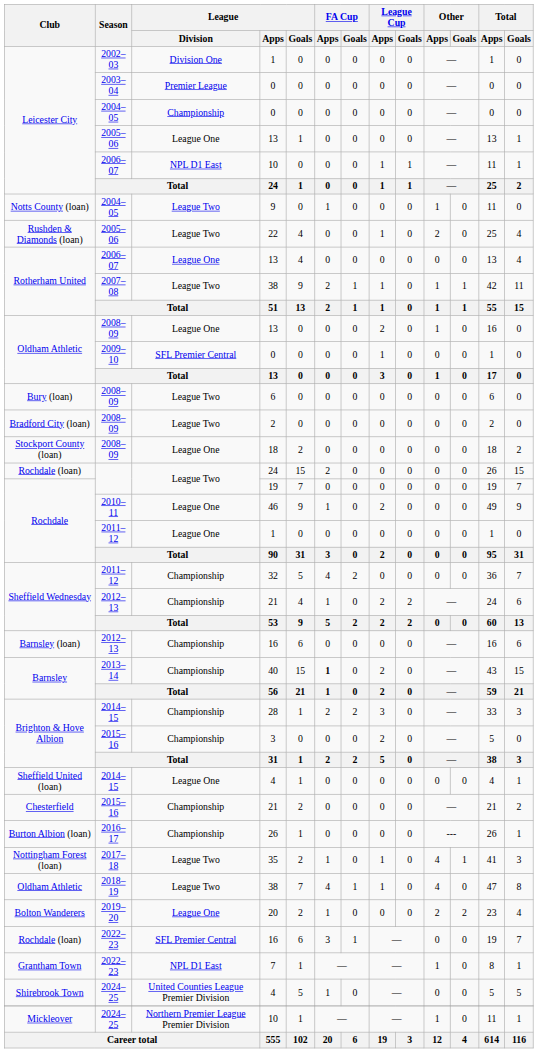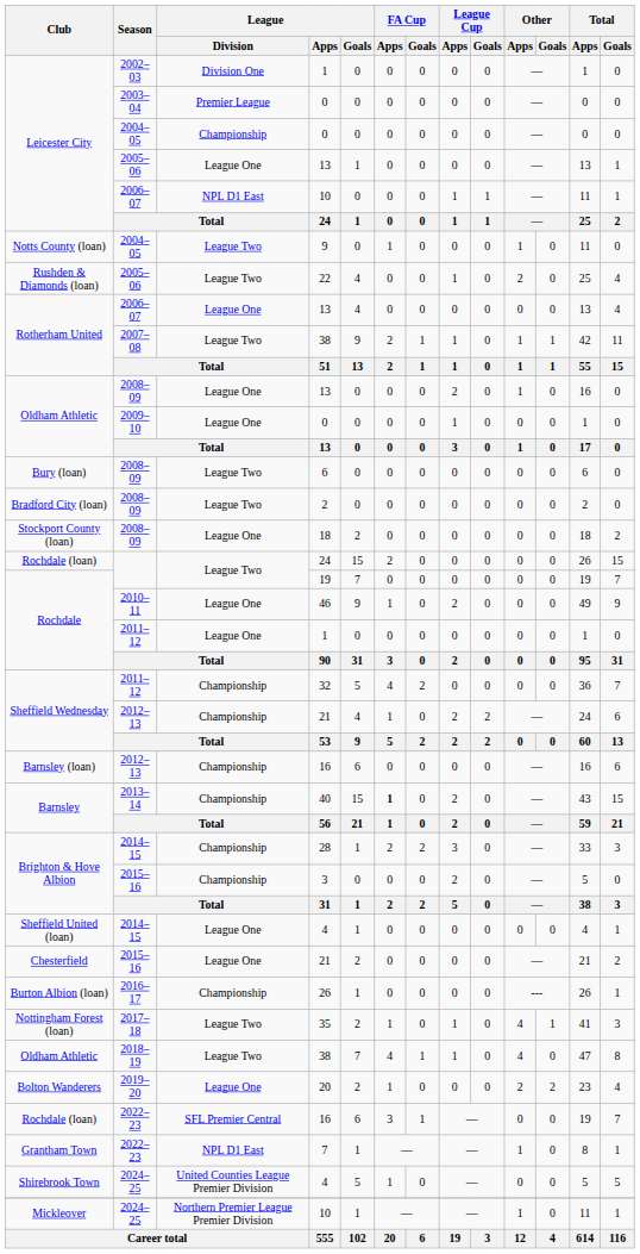2009–10 / 0 | League / Division: SFL Premier Central -> League One
2015–16 / 21 | League / Division: Championship -> League One
